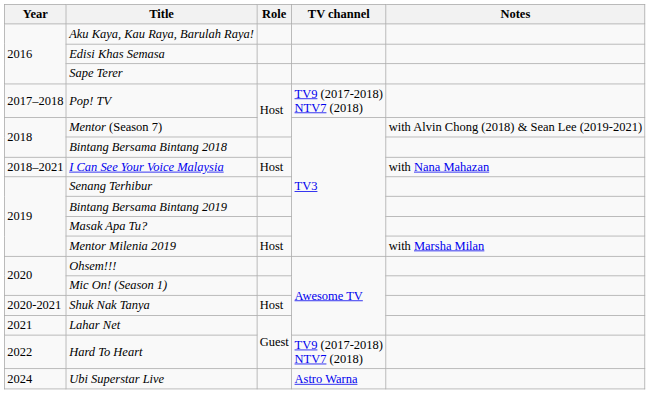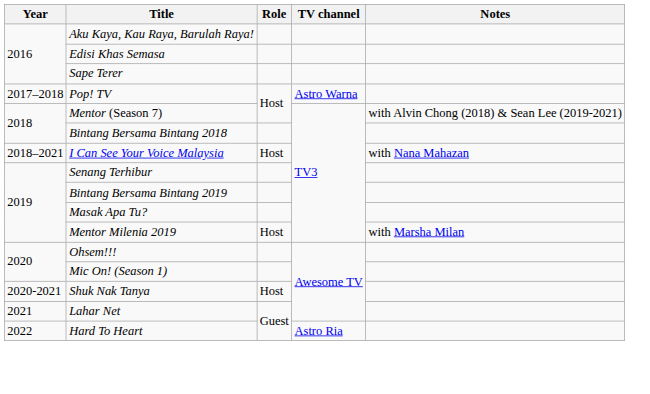Pop! TV | TV channel: TV9 (2017-2018) NTV7 (2018) -> Astro Warna
Hard To Heart | TV channel: TV9 (2017-2018) NTV7 (2018) -> Astro Ria
- row: 2024 | Ubi Superstar Live | Astro Warna
